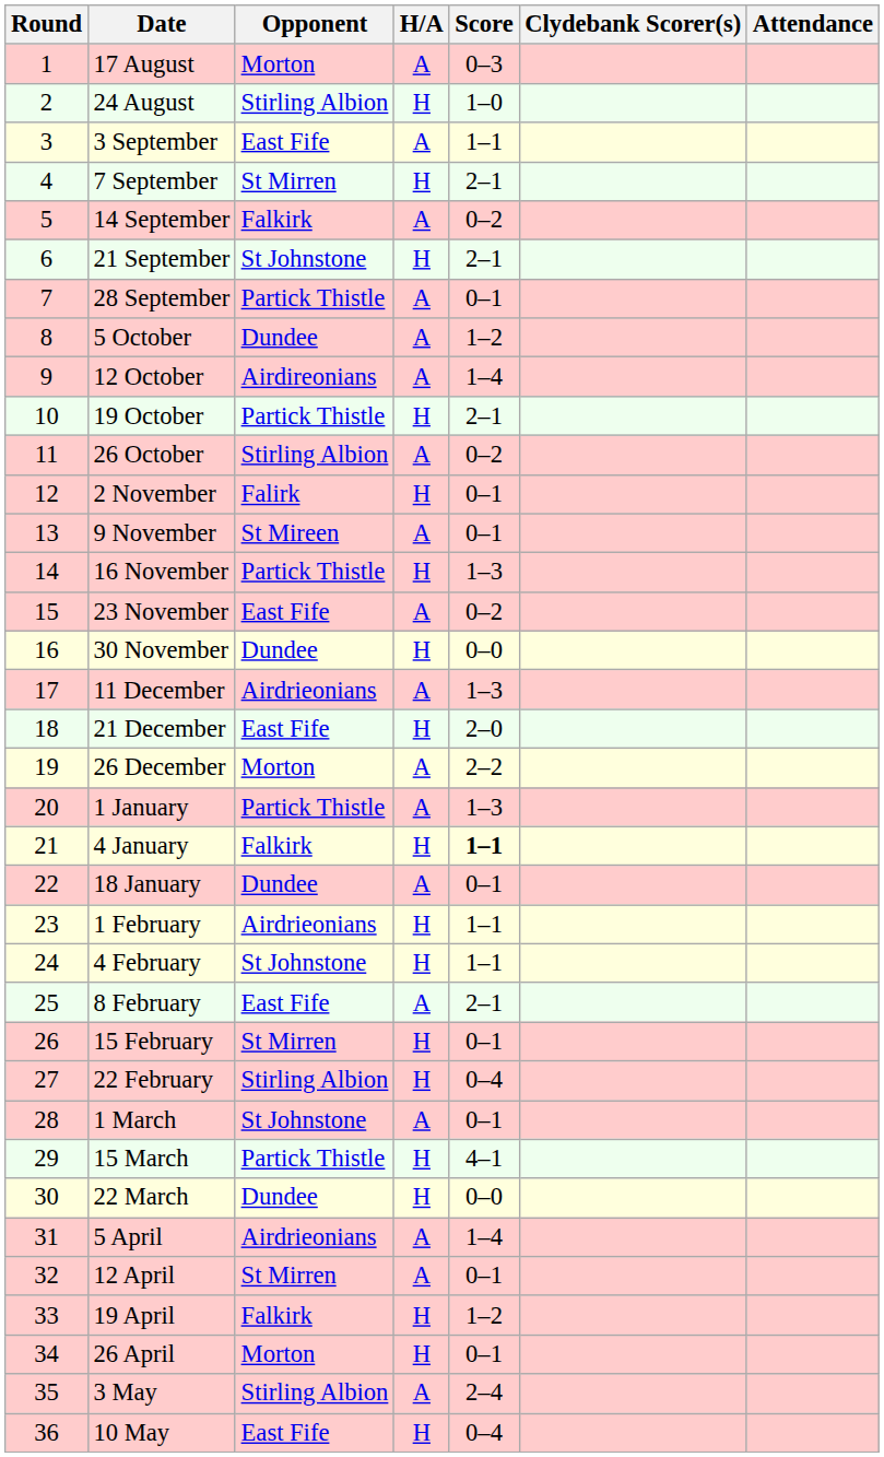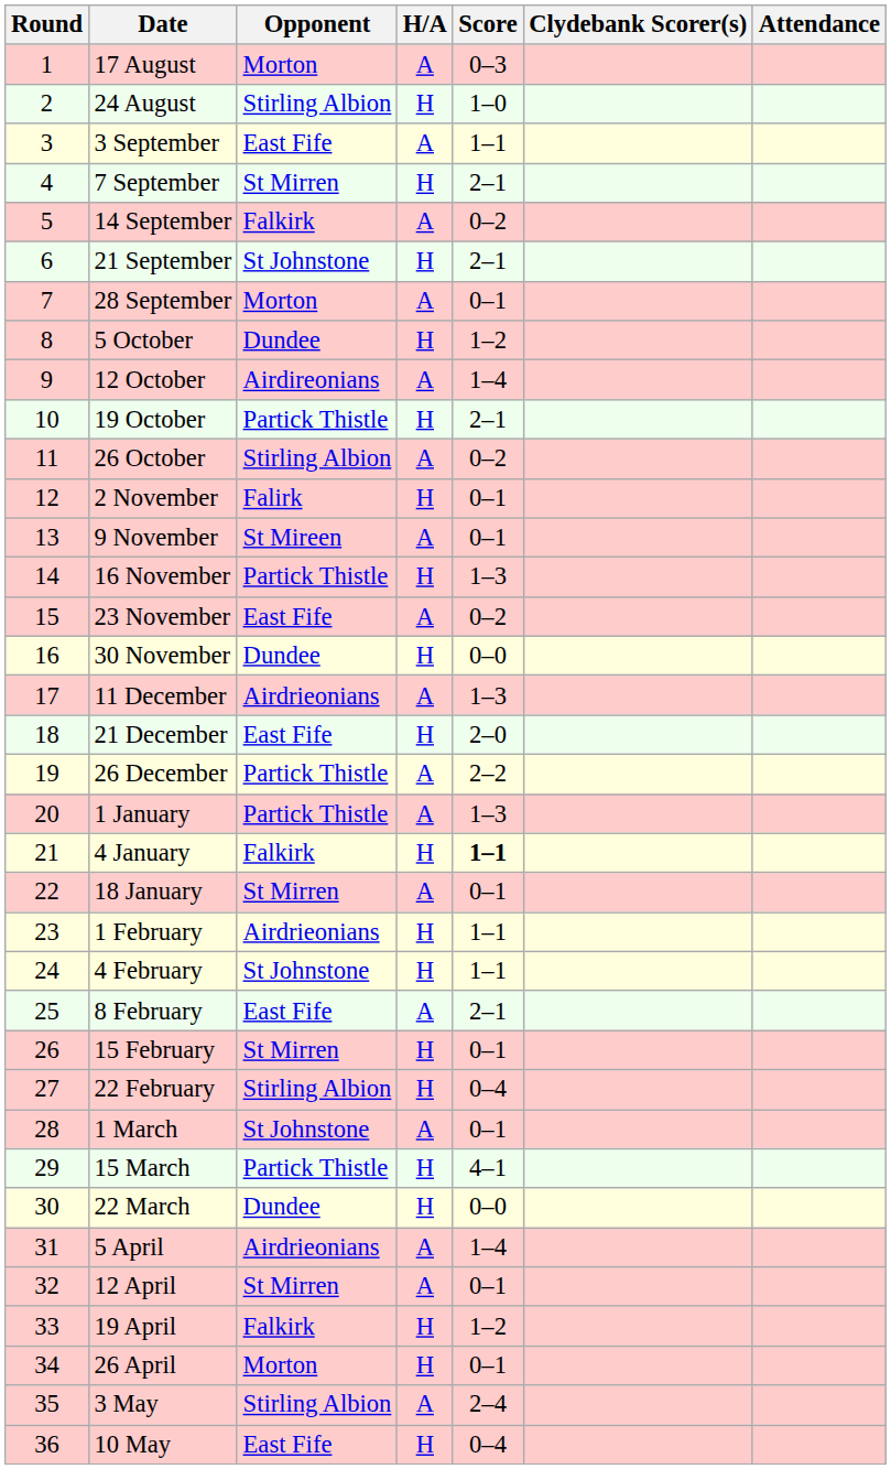28 September | Opponent: Partick Thistle -> Morton
5 October | H/A: A -> H
26 December | Opponent: Morton -> Partick Thistle
18 January | Opponent: Dundee -> St Mirren
